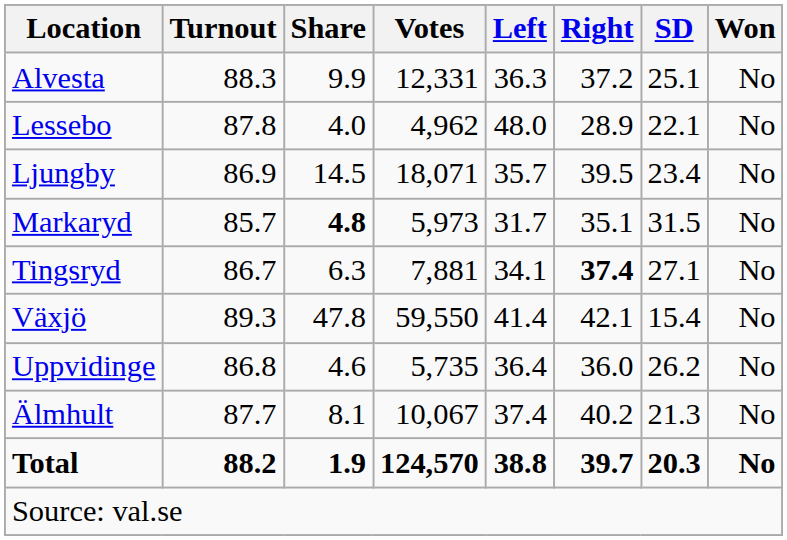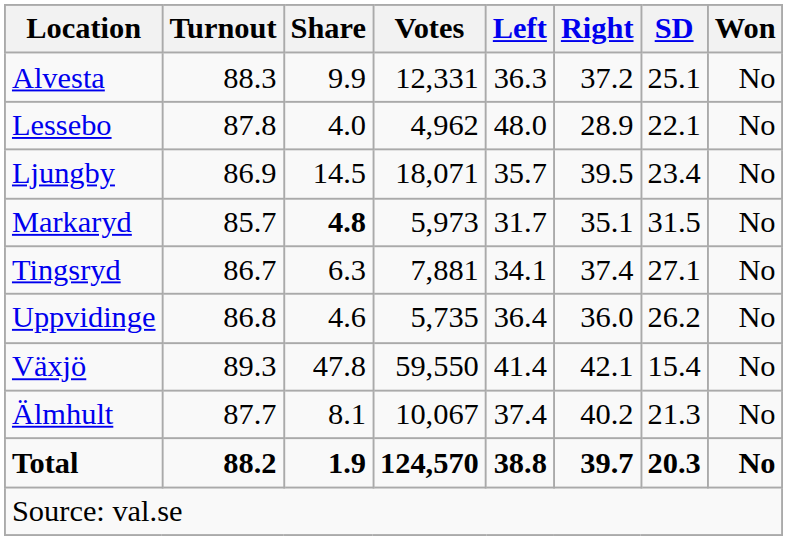Tingsryd | Right: bold -> normal
rows swapped: Uppvidinge <-> Växjö
